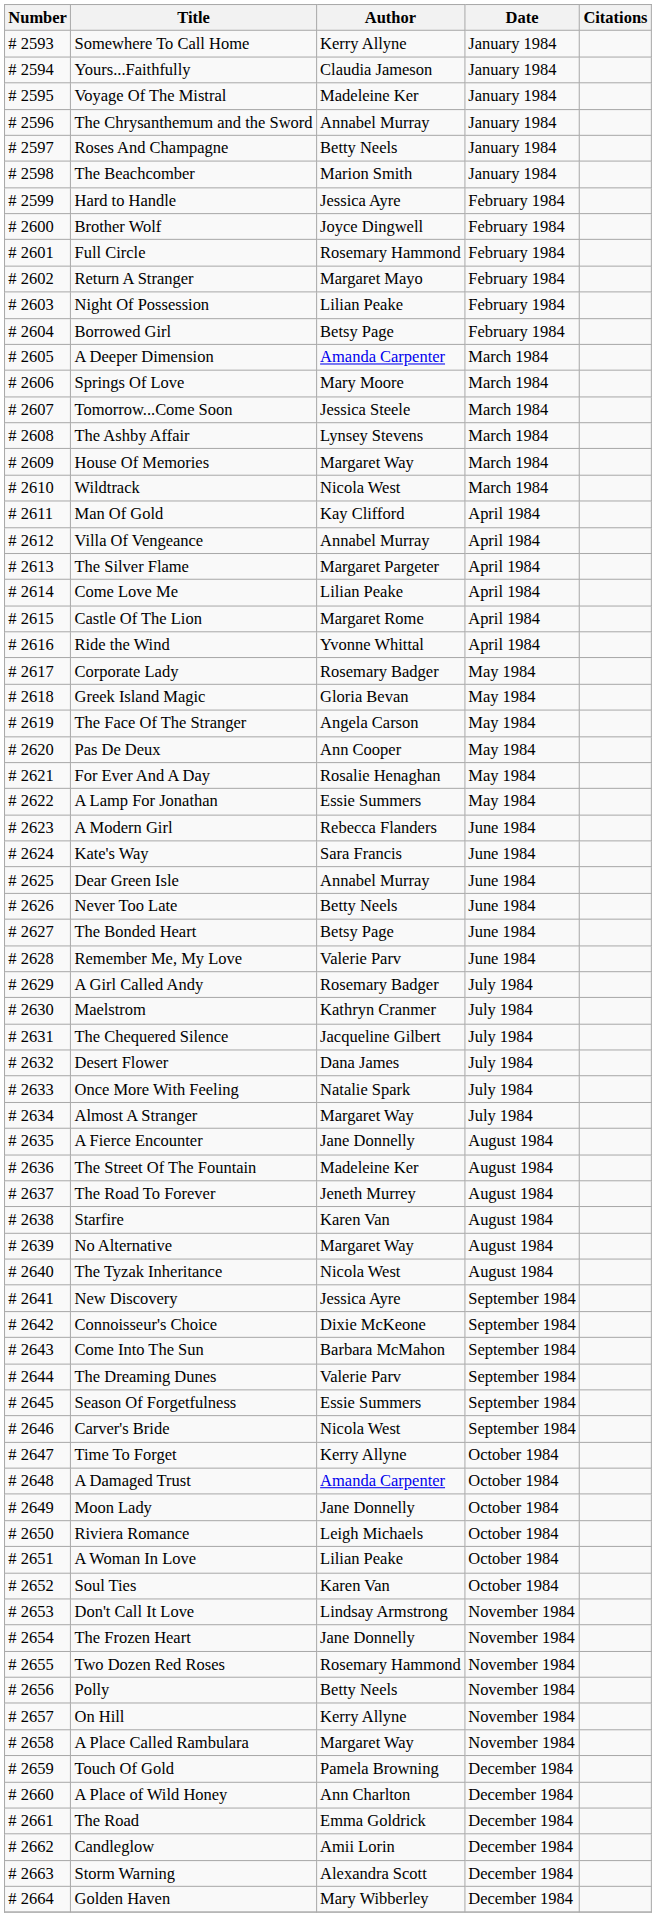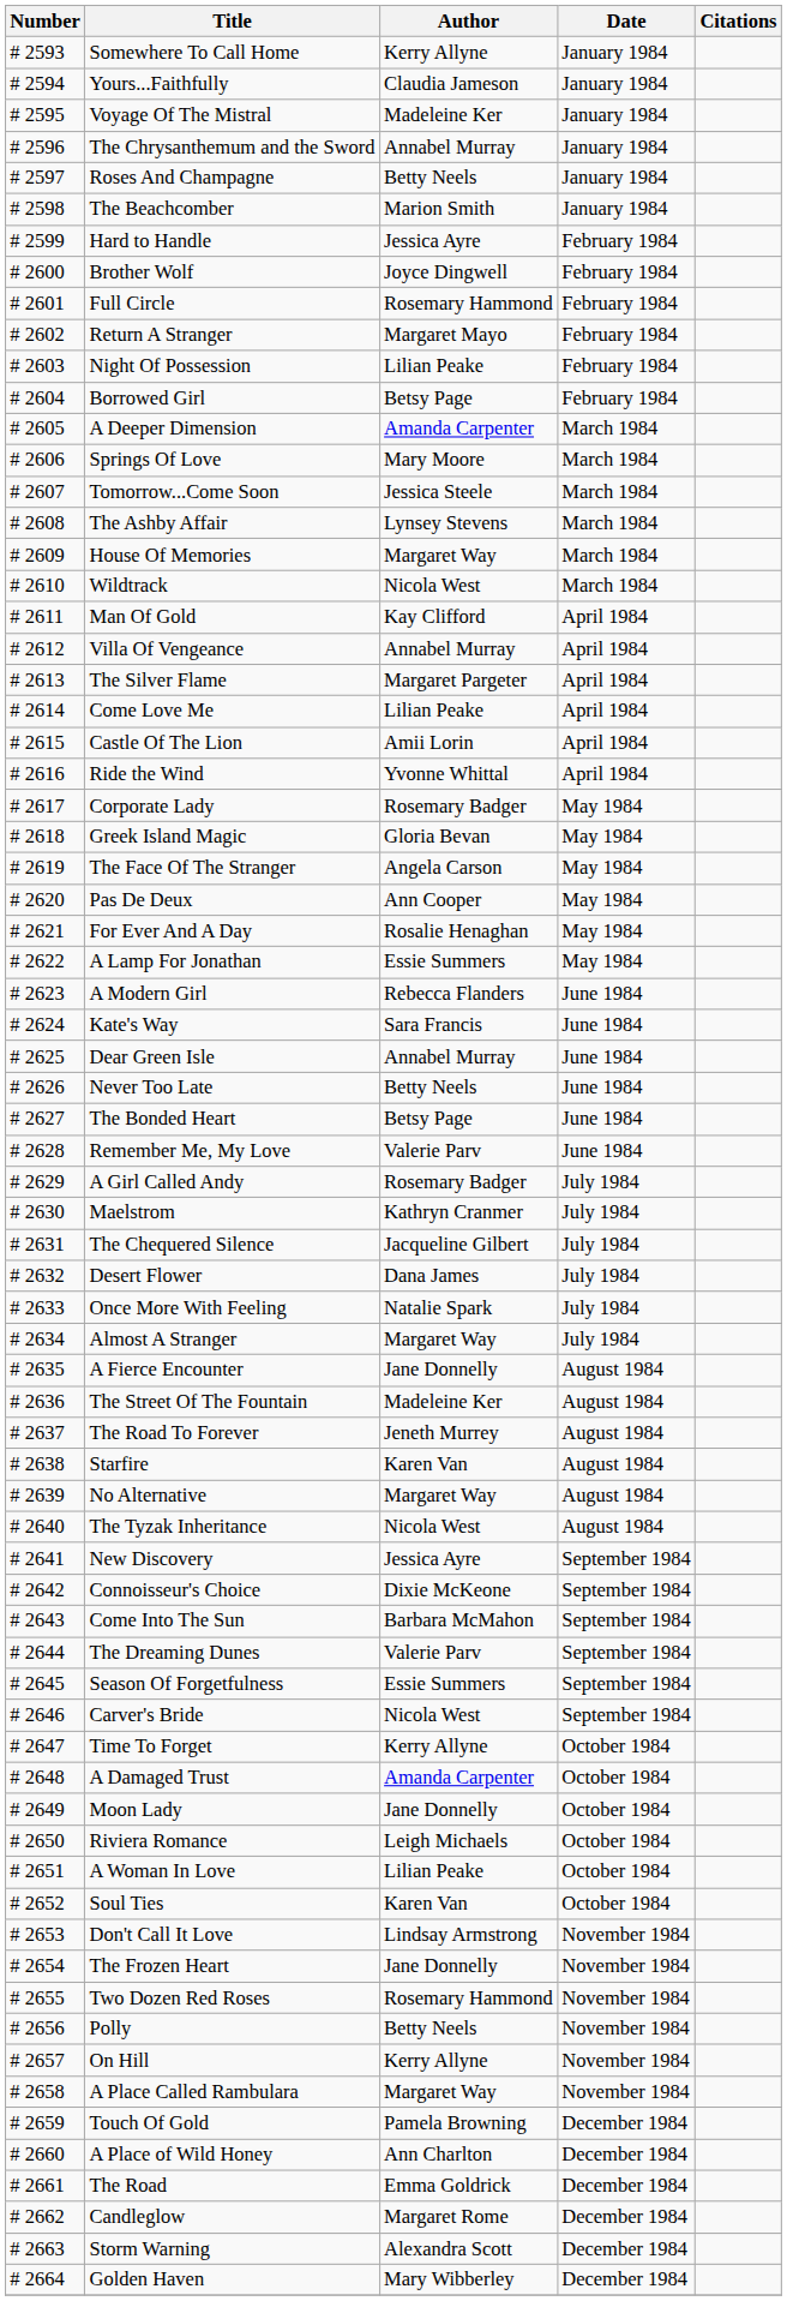Castle Of The Lion | Author: Margaret Rome -> Amii Lorin
Candleglow | Author: Amii Lorin -> Margaret Rome
